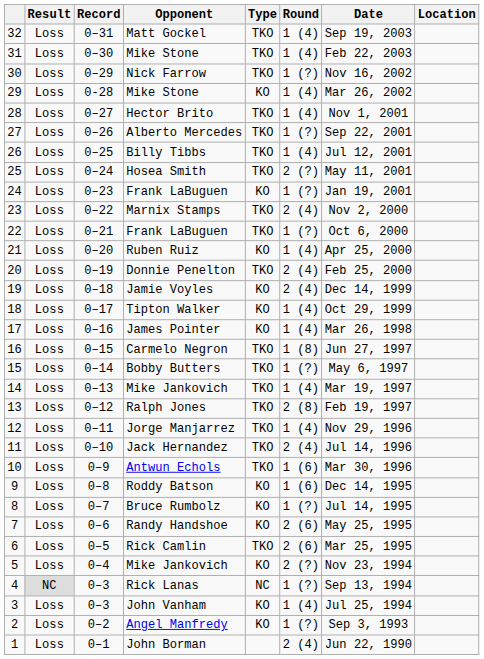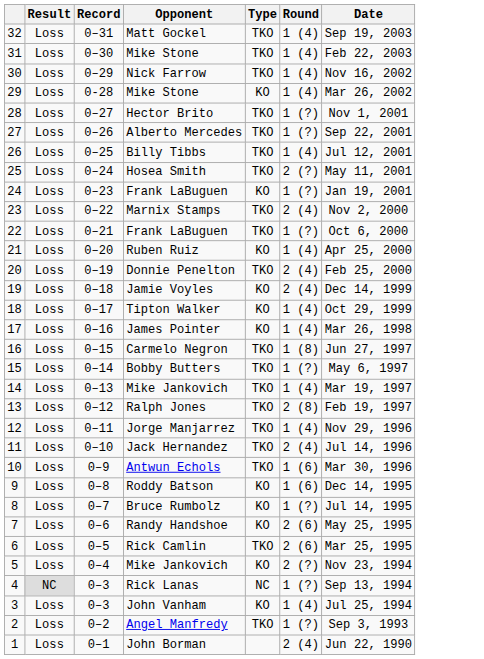- column: Location
Nick Farrow | Round: 1 (?) -> 1 (4)
Hector Brito | Round: 1 (4) -> 1 (?)
Angel Manfredy | Type: KO -> TKO
